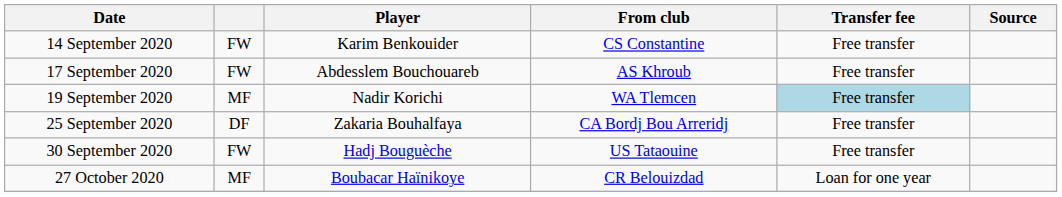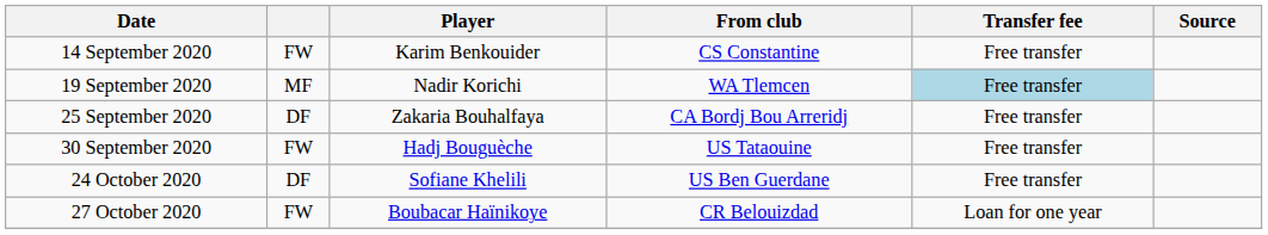- row: 17 September 2020 | FW | Abdesslem Bouchouareb | AS Khroub | Free transfer
+ row: 24 October 2020 | DF | Sofiane Khelili | US Ben Guerdane | Free transfer
27 October 2020 | column 2: MF -> FW
